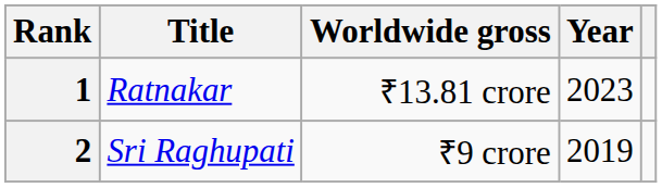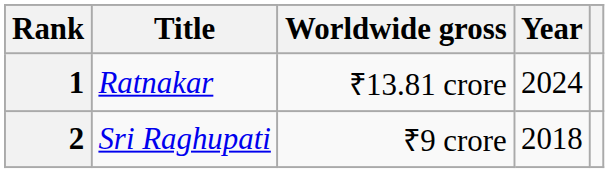1 | Year: 2023 -> 2024
2 | Year: 2019 -> 2018
